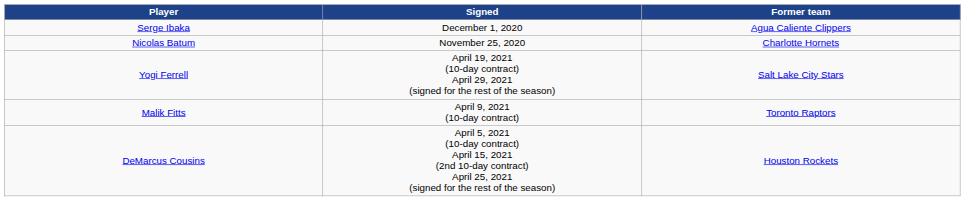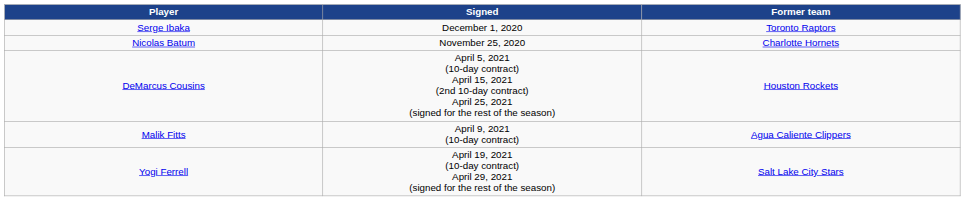Serge Ibaka | Former team: Agua Caliente Clippers -> Toronto Raptors
rows swapped: DeMarcus Cousins <-> Yogi Ferrell
Malik Fitts | Former team: Toronto Raptors -> Agua Caliente Clippers
